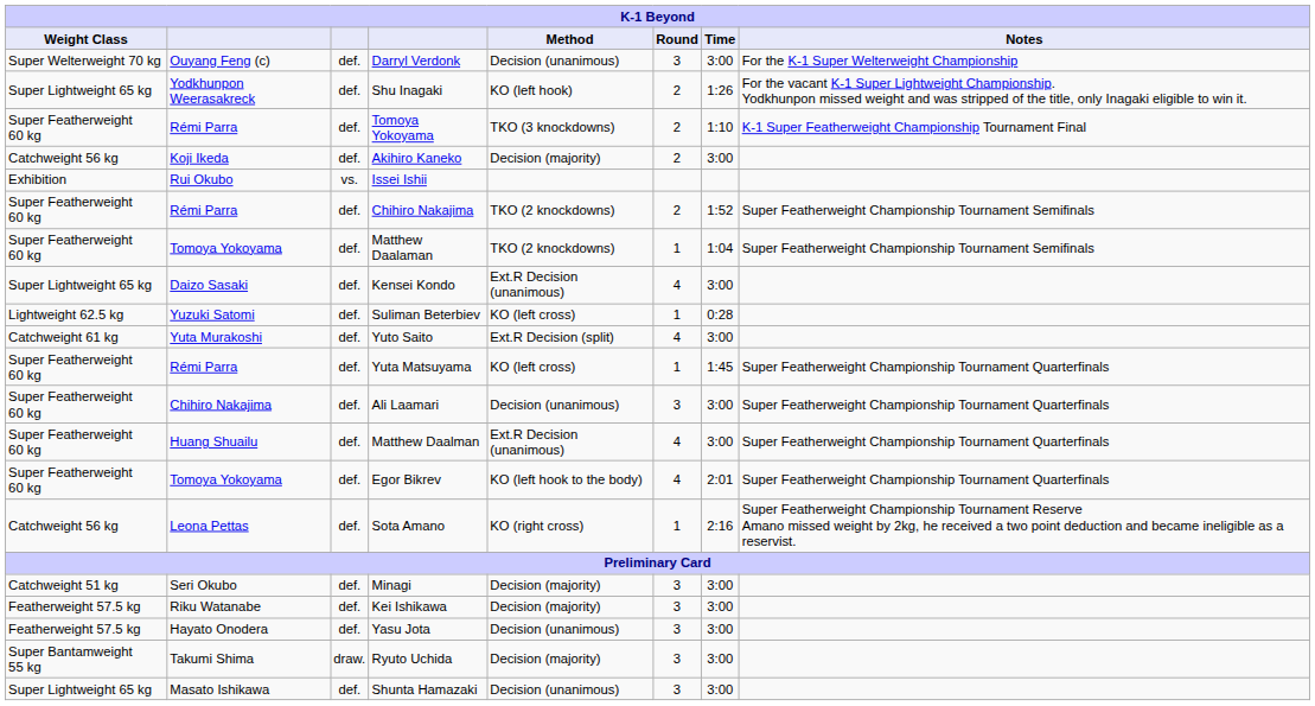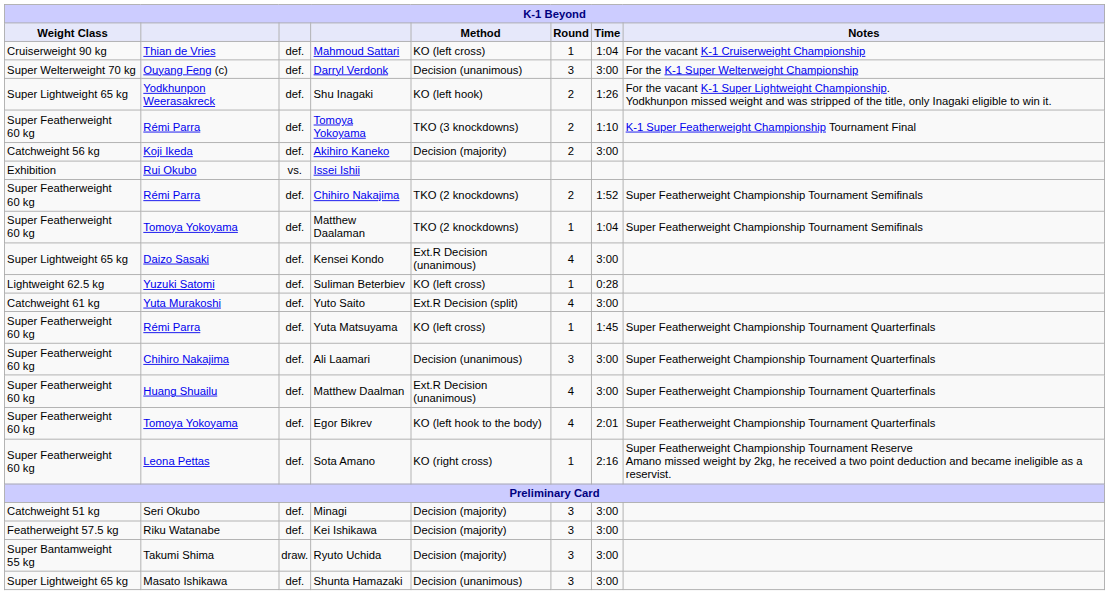+ row: Cruiserweight 90 kg | Thian de Vries | def. | Mahmoud Sattari | KO (left cross) | 1 | 1:04 | For the vacant K-1 Cruiserweight Championship
Sota Amano | Weight Class: Catchweight 56 kg -> Super Featherweight 60 kg
- row: Featherweight 57.5 kg | Hayato Onodera | def. | Yasu Jota | Decision (unanimous) | 3 | 3:00
